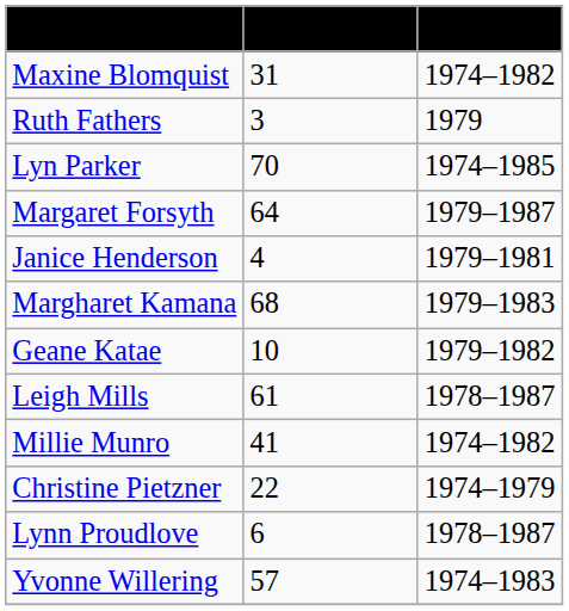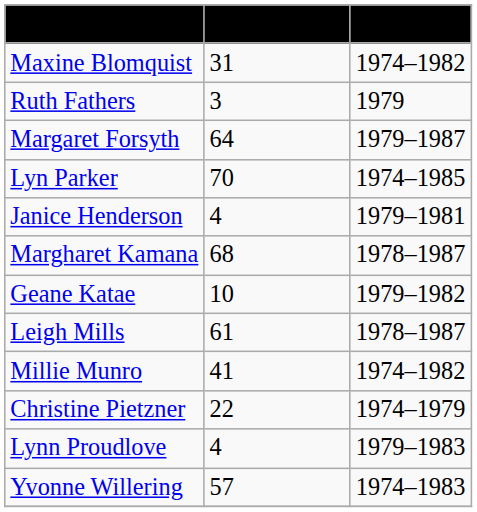rows swapped: Margaret Forsyth <-> Lyn Parker
Margharet Kamana | Years: 1979–1983 -> 1978–1987
Lynn Proudlove | Appearances: 6 -> 4
Lynn Proudlove | Years: 1978–1987 -> 1979–1983
